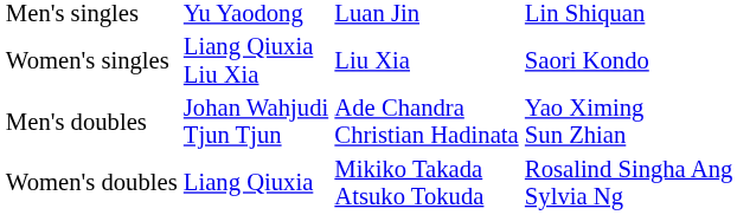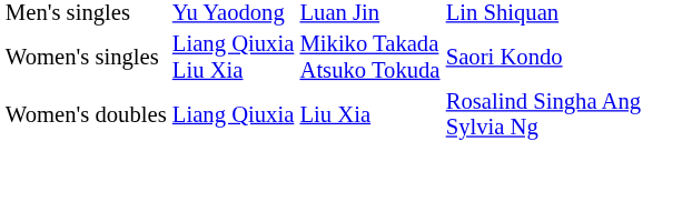Women's singles | column 3: Liu Xia -> Mikiko Takada Atsuko Tokuda
- row: Men's doubles | Johan Wahjudi Tjun Tjun | Ade Chandra Christian Hadinata | Yao Ximing Sun Zhian
Women's doubles | column 3: Mikiko Takada Atsuko Tokuda -> Liu Xia
